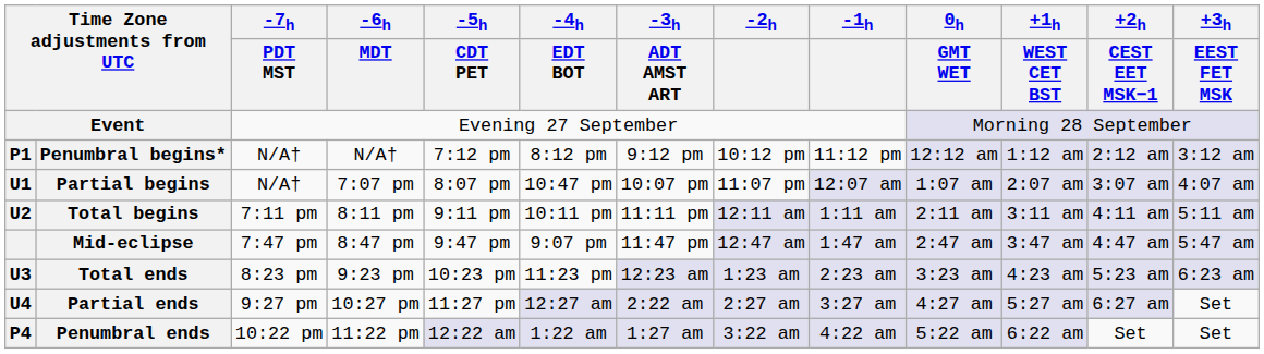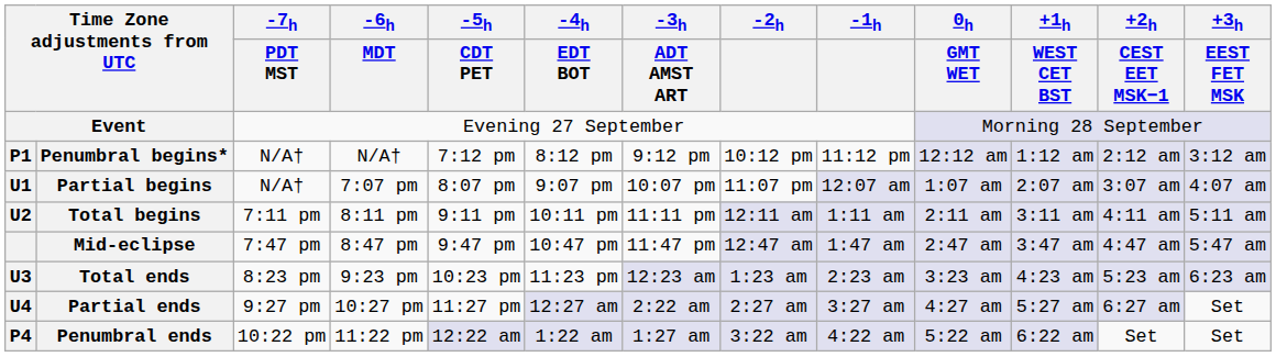Partial begins | -4h / EDT BOT: 10:47 pm -> 9:07 pm
Mid-eclipse | -4h / EDT BOT: 9:07 pm -> 10:47 pm
